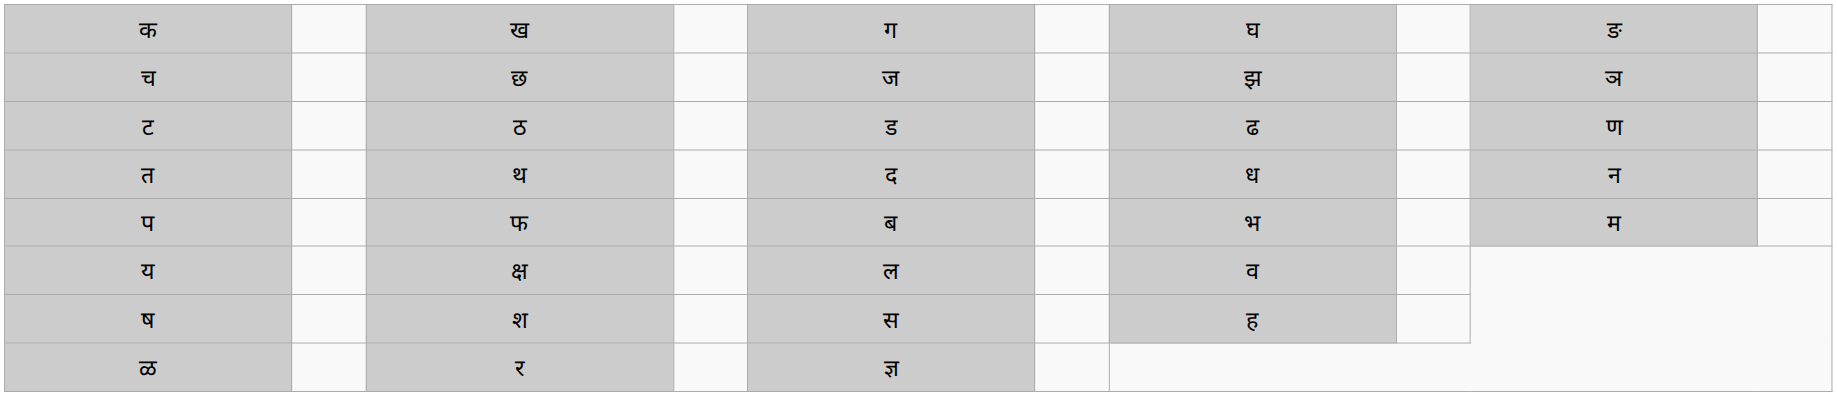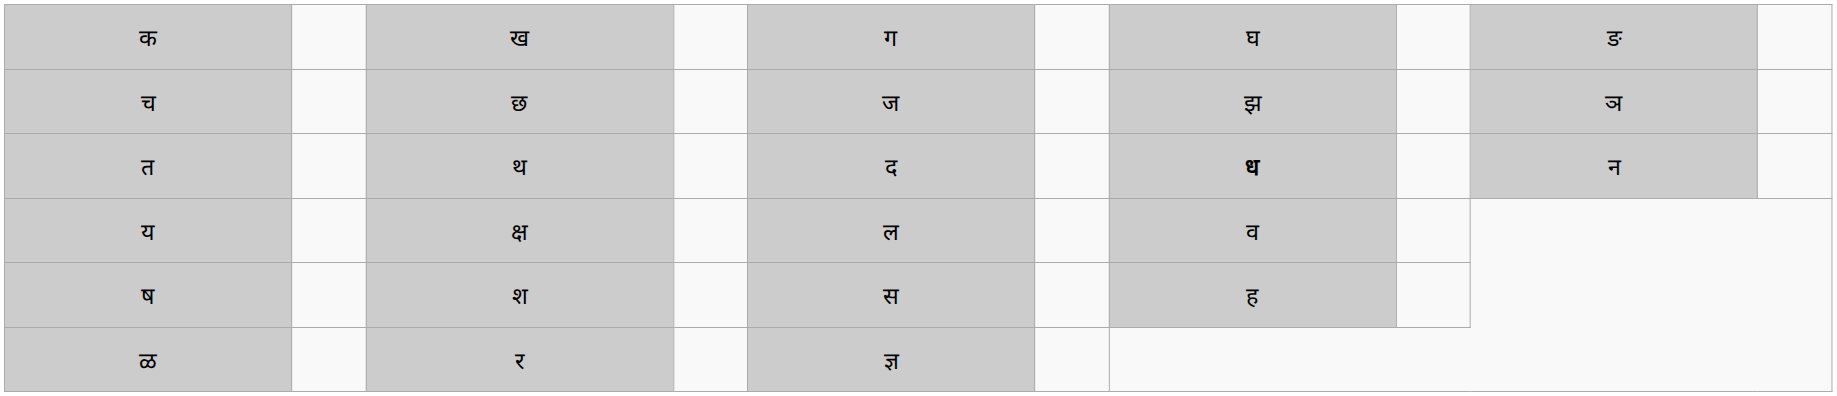- row: ट | ठ | ड | ढ | ण
त | column 7: normal -> bold
- row: प | फ | ब | भ | म
